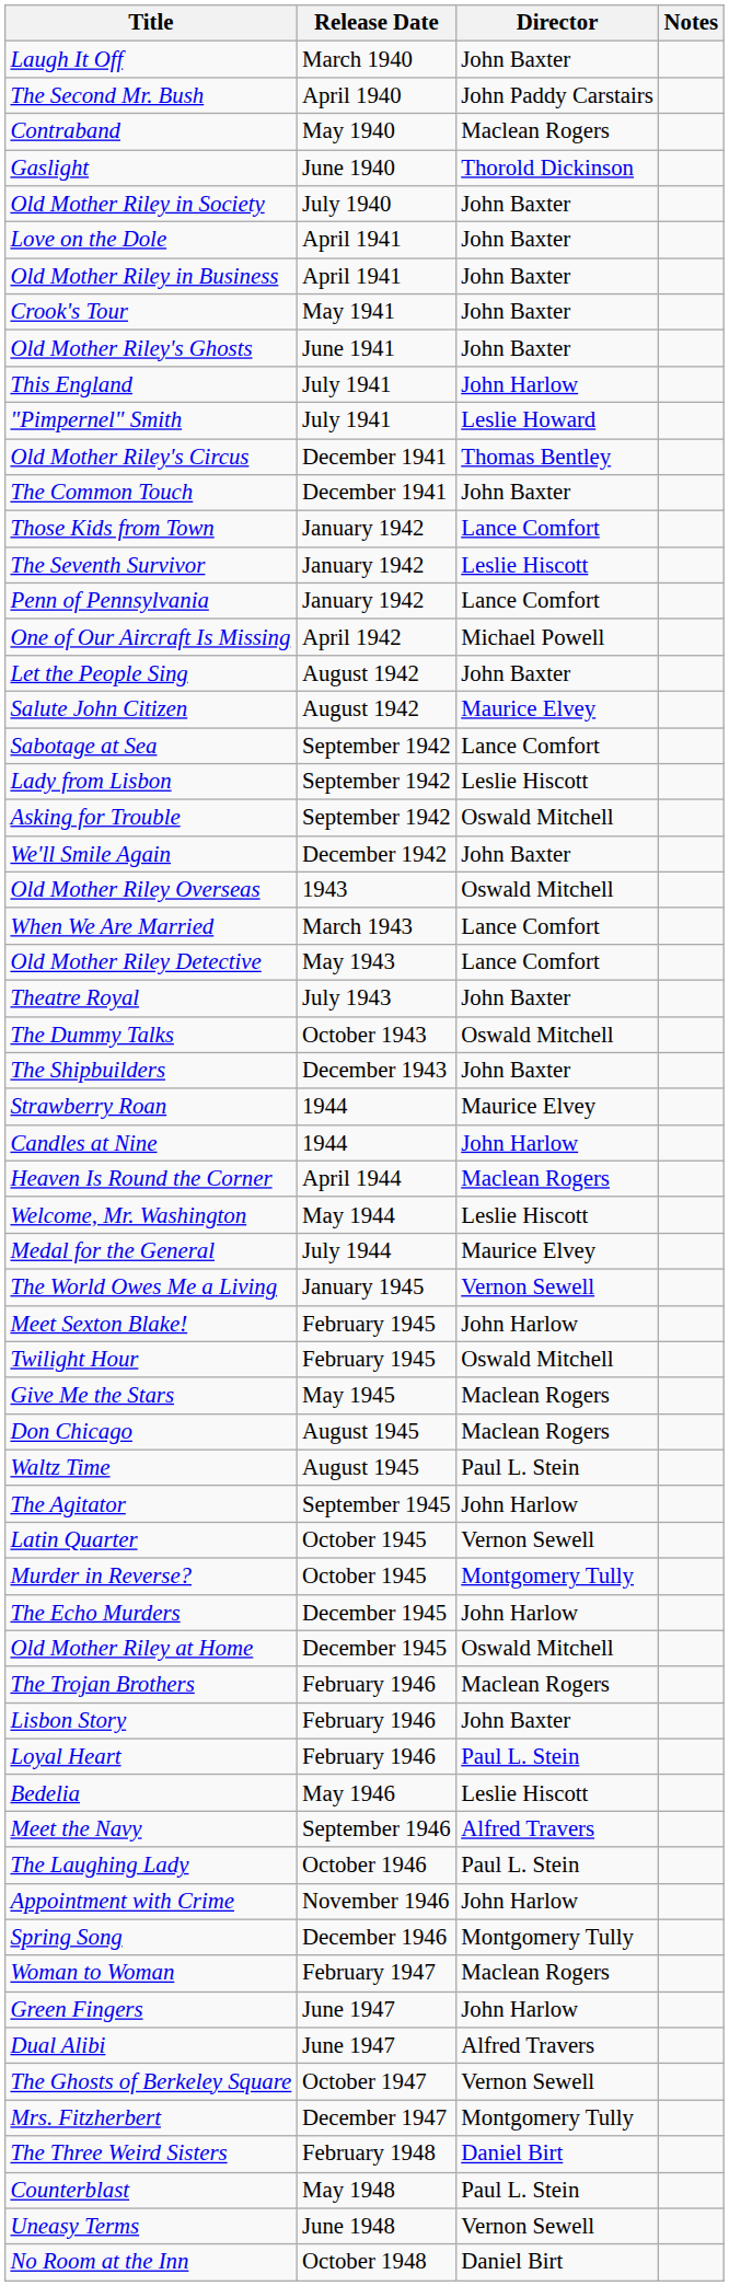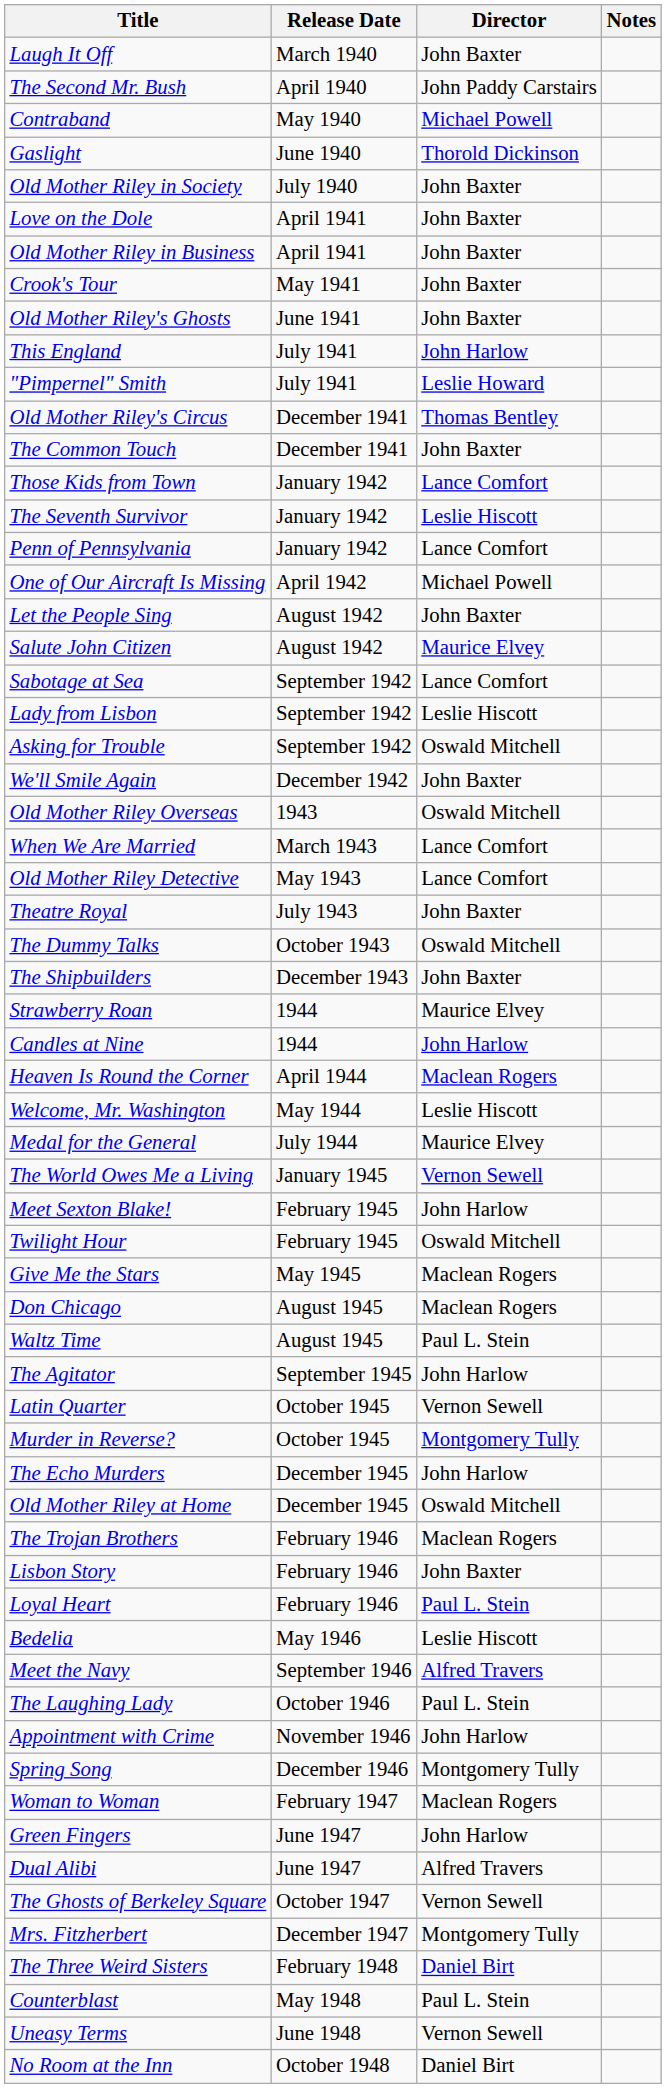Contraband | Director: Maclean Rogers -> Michael Powell
